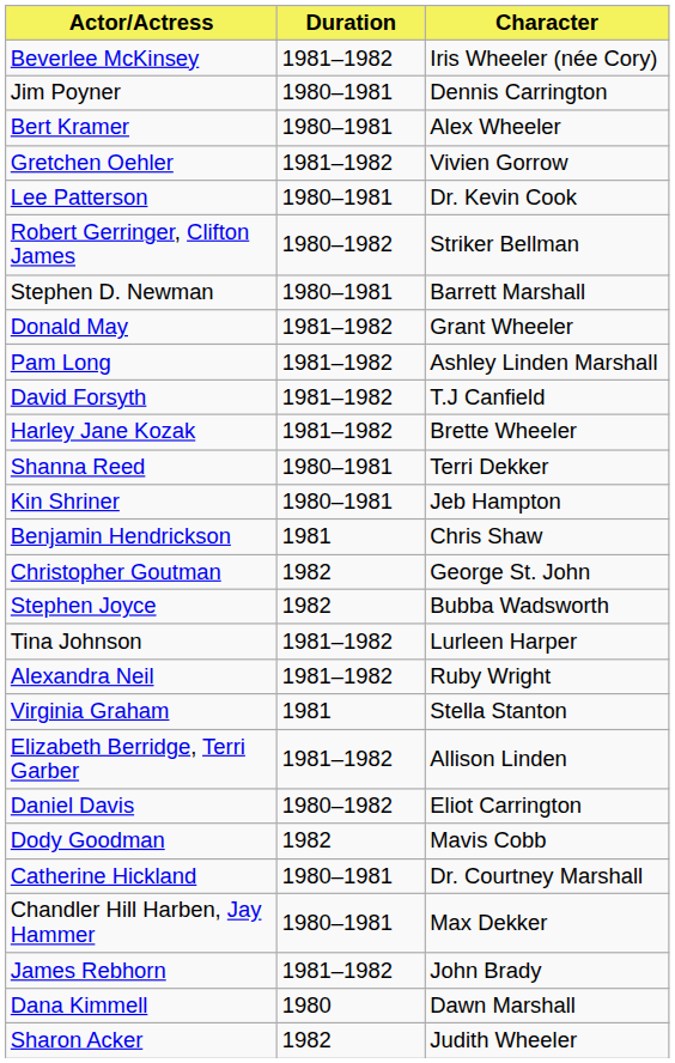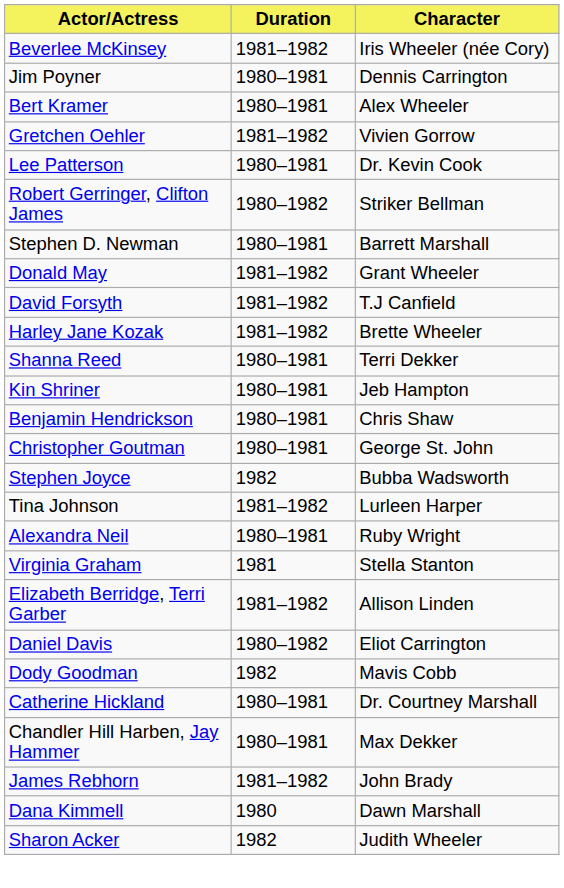- row: Pam Long | 1981–1982 | Ashley Linden Marshall
Benjamin Hendrickson | Duration: 1981 -> 1980–1981
Christopher Goutman | Duration: 1982 -> 1980–1981
Alexandra Neil | Duration: 1981–1982 -> 1980–1981
